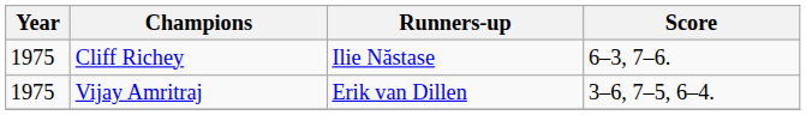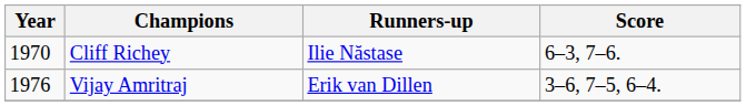Cliff Richey | Year: 1975 -> 1970
Vijay Amritraj | Year: 1975 -> 1976
